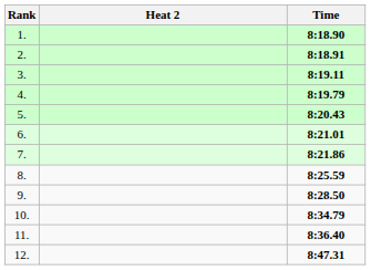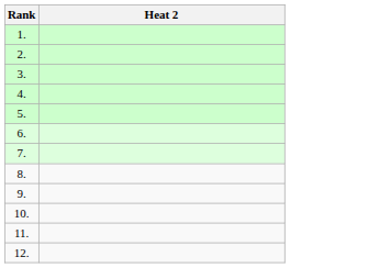- column: Time | 8:18.90 | 8:18.91 | 8:19.11 | 8:19.79 | 8:20.43 | 8:21.01 | 8:21.86 | 8:25.59 | 8:28.50 | 8:34.79 | 8:36.40 | 8:47.31
